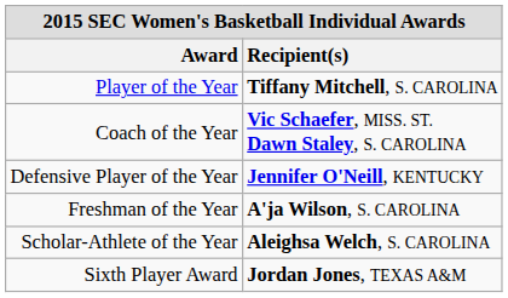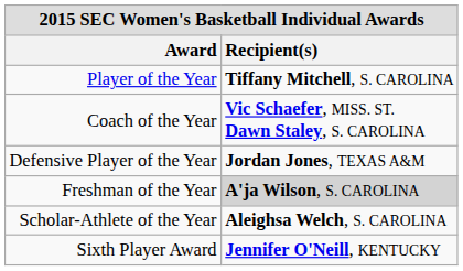Defensive Player of the Year | Recipient(s): Jennifer O'Neill, KENTUCKY -> Jordan Jones, TEXAS A&M
Freshman of the Year | Recipient(s): no background -> lightgrey background
Sixth Player Award | Recipient(s): Jordan Jones, TEXAS A&M -> Jennifer O'Neill, KENTUCKY
